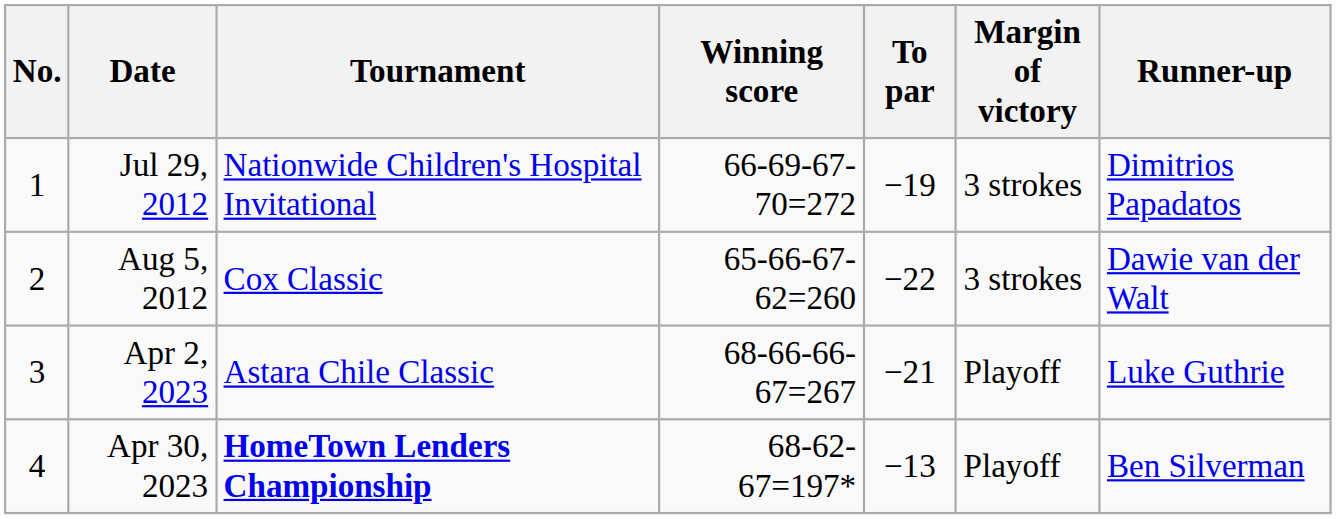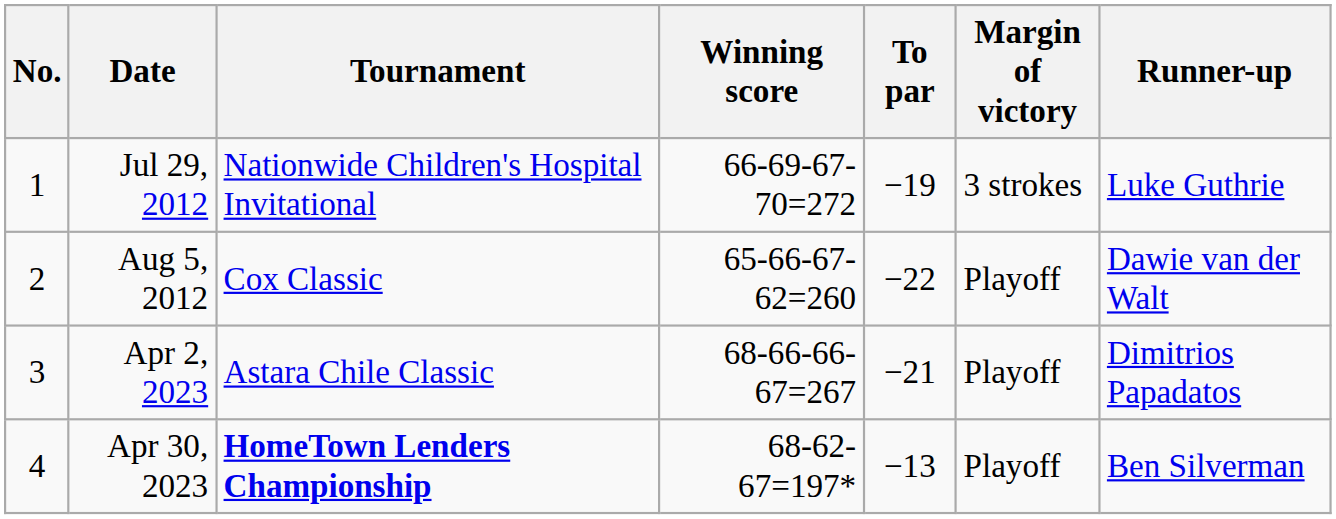Jul 29, 2012 | Runner-up: Dimitrios Papadatos -> Luke Guthrie
Aug 5, 2012 | Margin of victory: 3 strokes -> Playoff
Apr 2, 2023 | Runner-up: Luke Guthrie -> Dimitrios Papadatos
